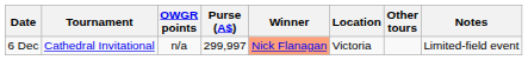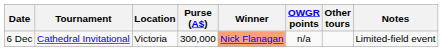columns swapped: Location <-> OWGR points
6 Dec | Purse (A$): 299,997 -> 300,000
